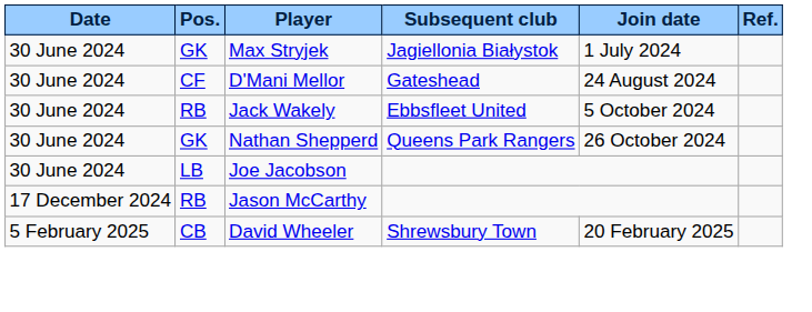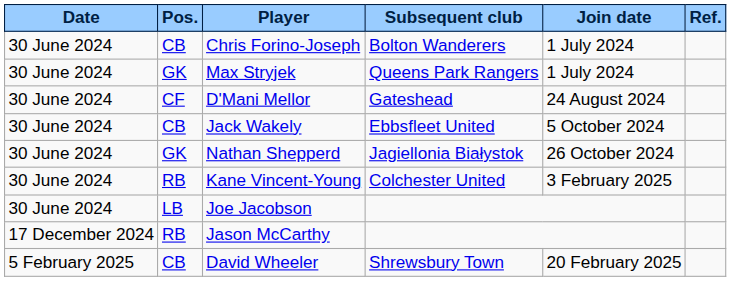+ row: 30 June 2024 | CB | Chris Forino-Joseph | Bolton Wanderers | 1 July 2024
Max Stryjek | Subsequent club: Jagiellonia Białystok -> Queens Park Rangers
Jack Wakely | Pos.: RB -> CB
Nathan Shepperd | Subsequent club: Queens Park Rangers -> Jagiellonia Białystok
+ row: 30 June 2024 | RB | Kane Vincent-Young | Colchester United | 3 February 2025
